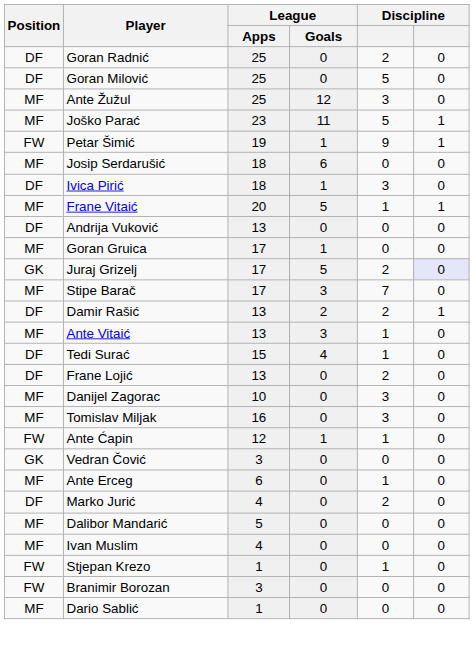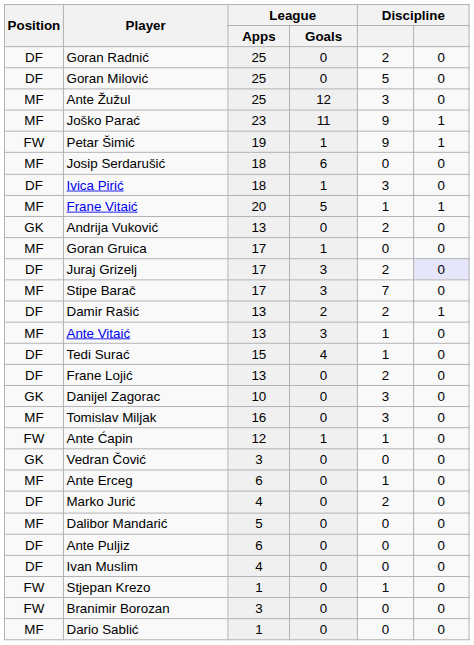Joško Parać | column 5: 5 -> 9
Andrija Vuković | Position: DF -> GK
Andrija Vuković | column 5: 0 -> 2
Juraj Grizelj | Position: GK -> DF
Juraj Grizelj | League / Goals: 5 -> 3
Danijel Zagorac | Position: MF -> GK
+ row: DF | Ante Puljiz | 6 | 0 | 0 | 0
Ivan Muslim | Position: MF -> DF
